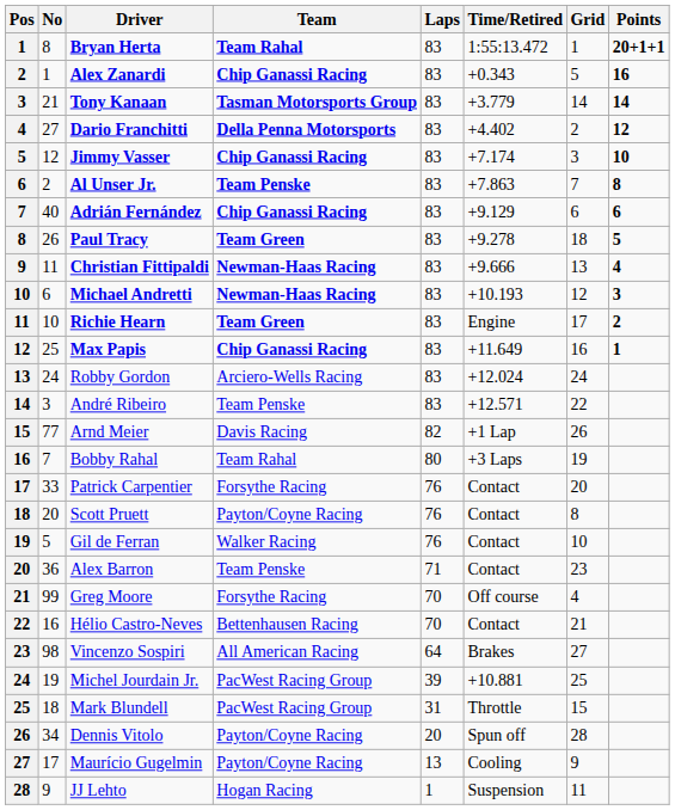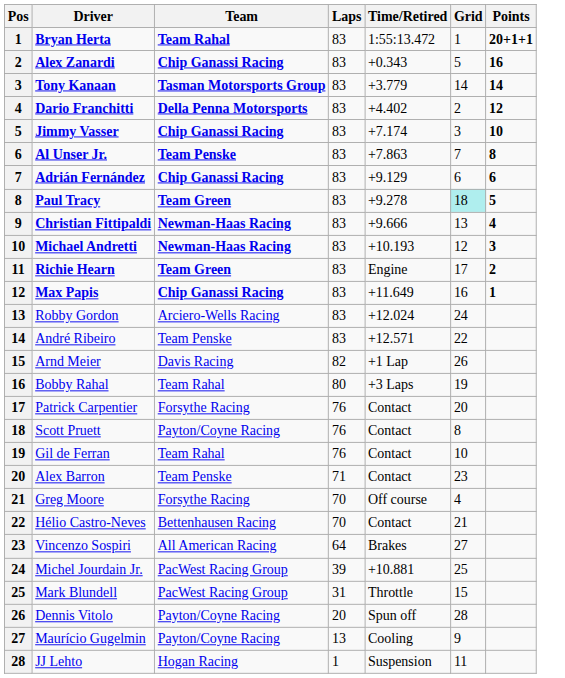- column: No | 8 | 1 | 21 | 27 | 12 | 2 | 40 | 26 | 11 | 6 | 10 | 25 | 24 | 3 | 77 | 7 | 33 | 20 | 5 | 36 | 99 | 16 | 98 | 19 | 18 | 34 | 17 | 9
Paul Tracy | Grid: no background -> paleturquoise background
Gil de Ferran | Team: Walker Racing -> Team Rahal
